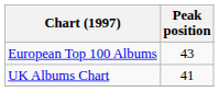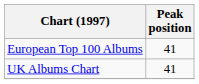European Top 100 Albums | Peak position: 43 -> 41
